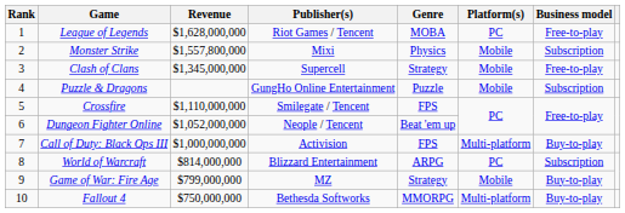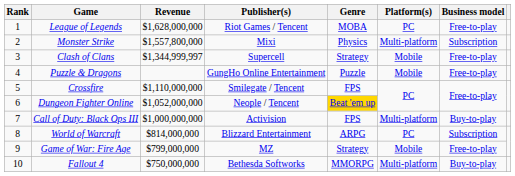Monster Strike | Platform(s): Mobile -> Multi-platform
Clash of Clans | Revenue: $1,345,000,000 -> $1,344,999,997
Puzzle & Dragons | Business model: Subscription -> Free-to-play
Dungeon Fighter Online | Genre: no background -> gold background
Game of War: Fire Age | Business model: Buy-to-play -> Free-to-play
